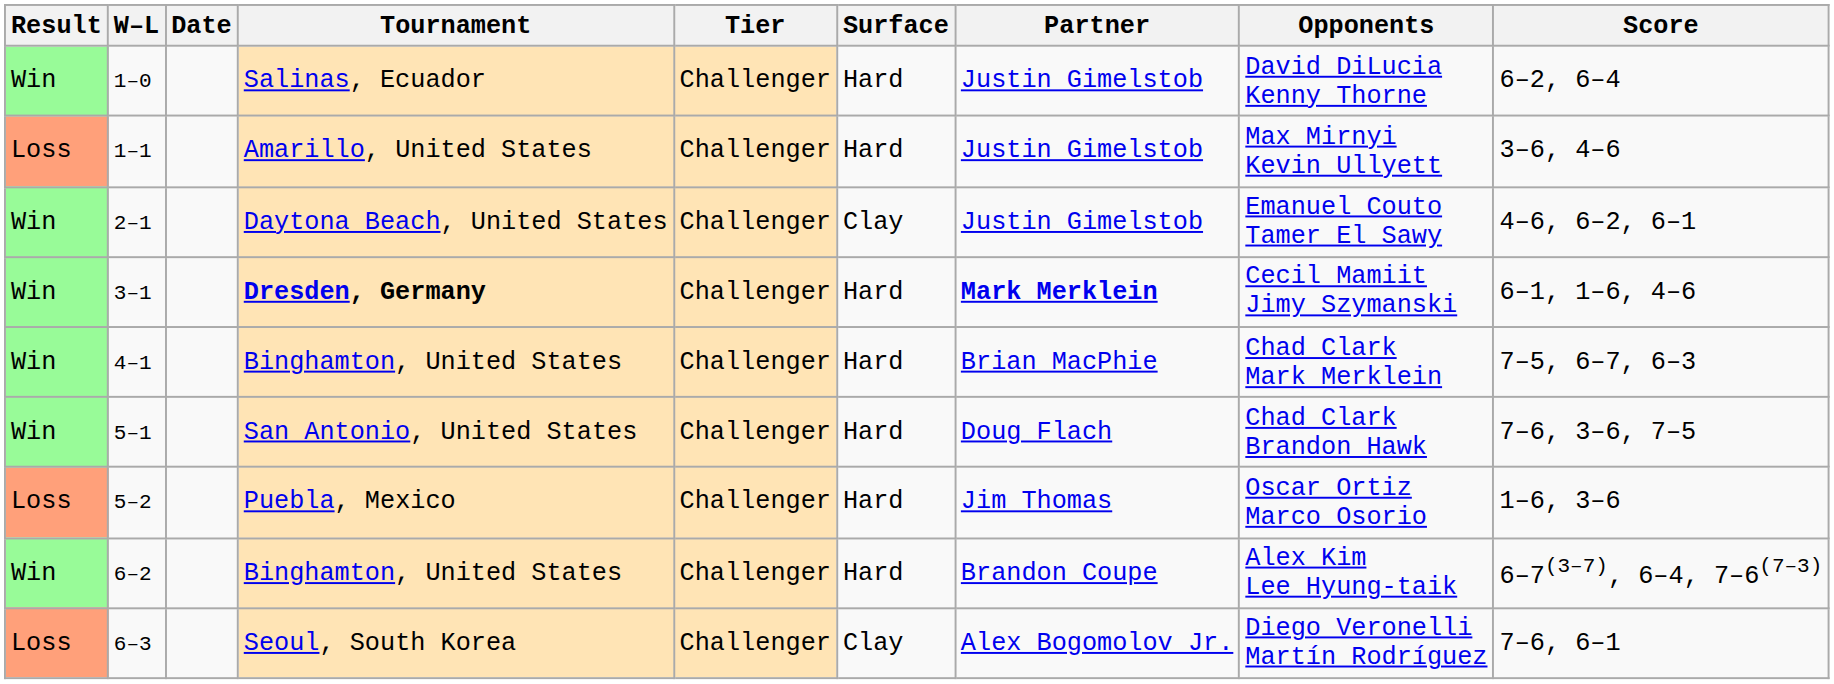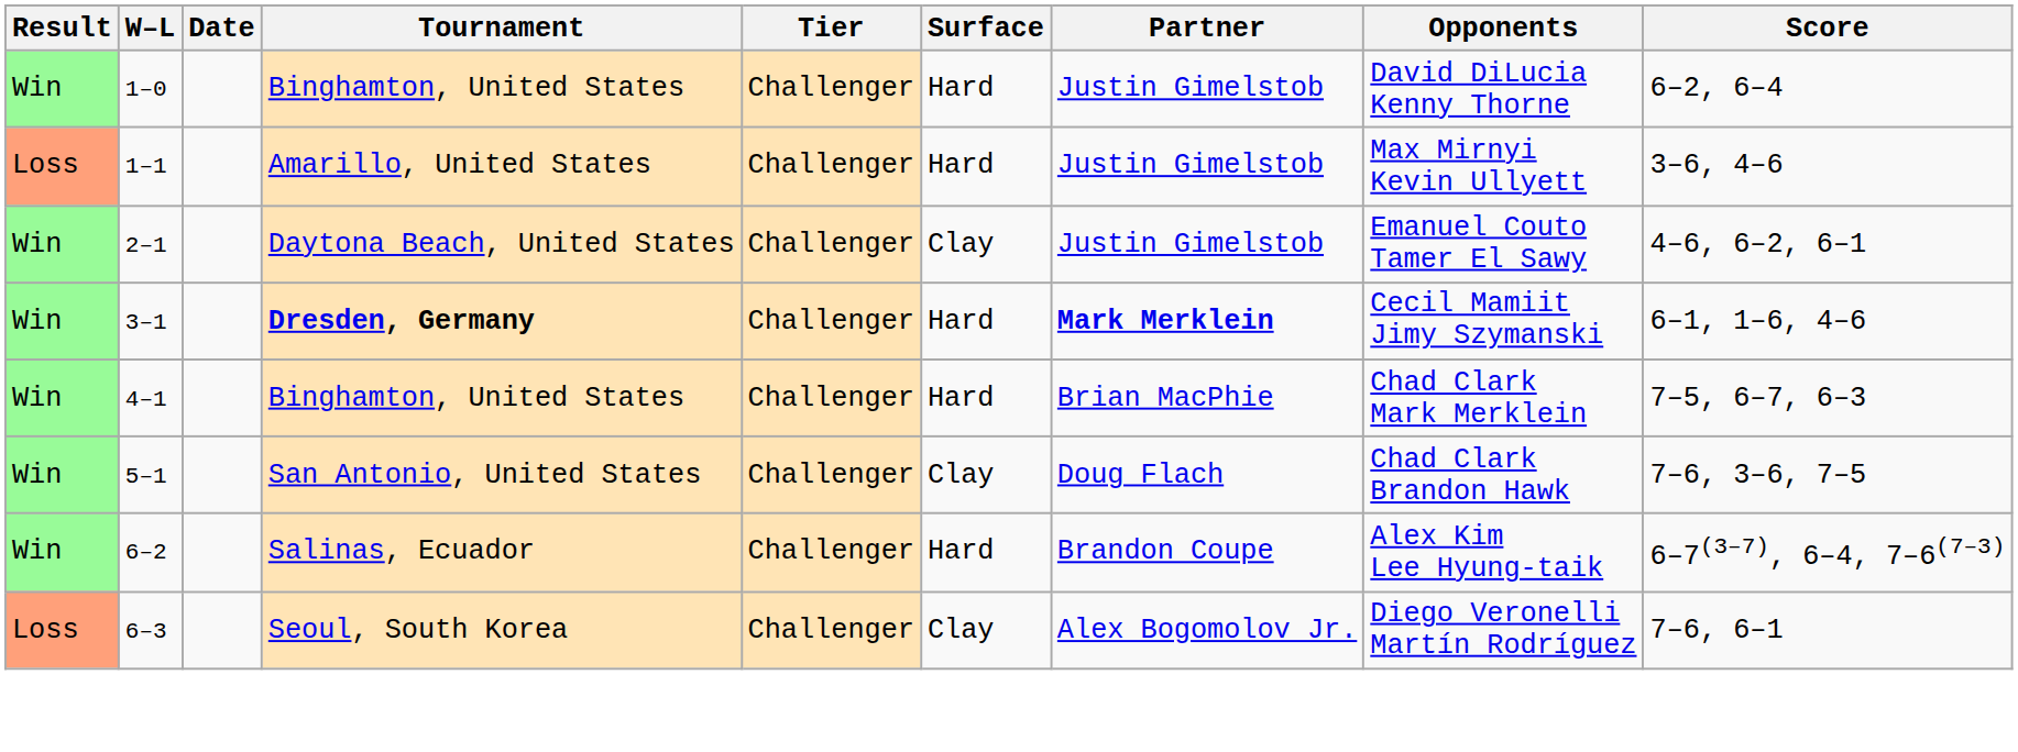1–0 | Tournament: Salinas, Ecuador -> Binghamton, United States
5–1 | Surface: Hard -> Clay
- row: Loss | 5–2 | Puebla, Mexico | Challenger | Hard | Jim Thomas | Oscar Ortiz Marco Osorio | 1–6, 3–6
6–2 | Tournament: Binghamton, United States -> Salinas, Ecuador
